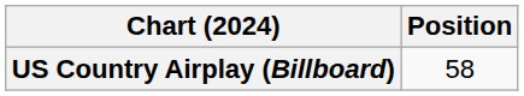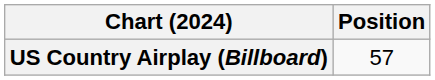US Country Airplay (Billboard) | Position: 58 -> 57
